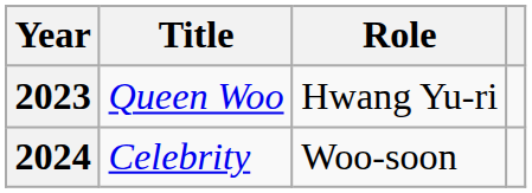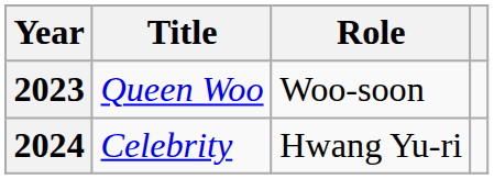2023 | Role: Hwang Yu-ri -> Woo-soon
2024 | Role: Woo-soon -> Hwang Yu-ri
